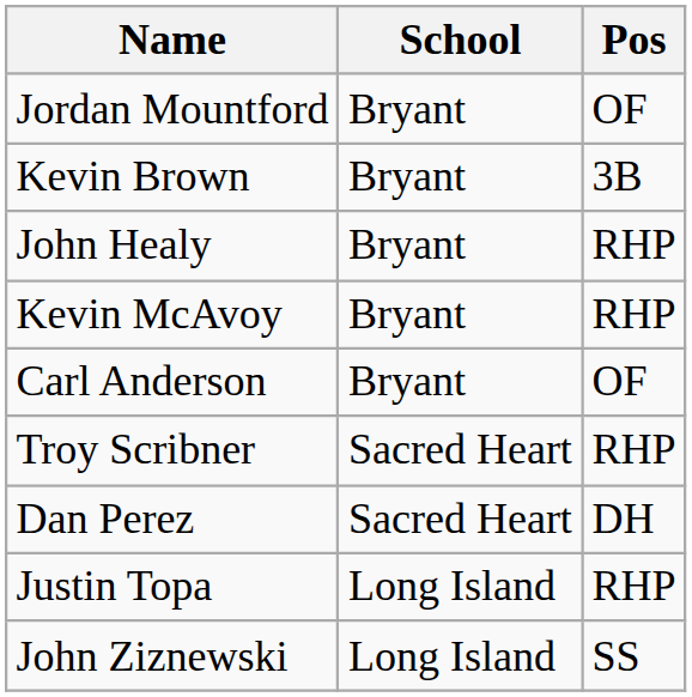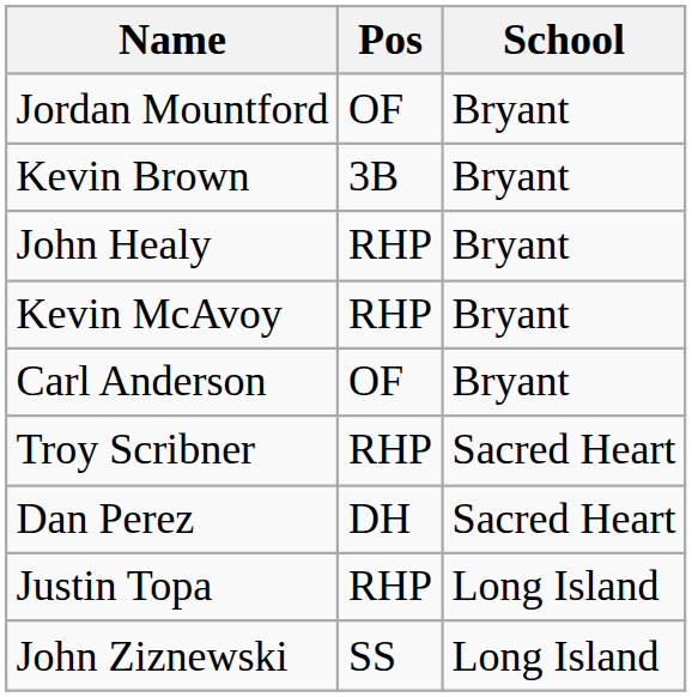columns swapped: School <-> Pos
